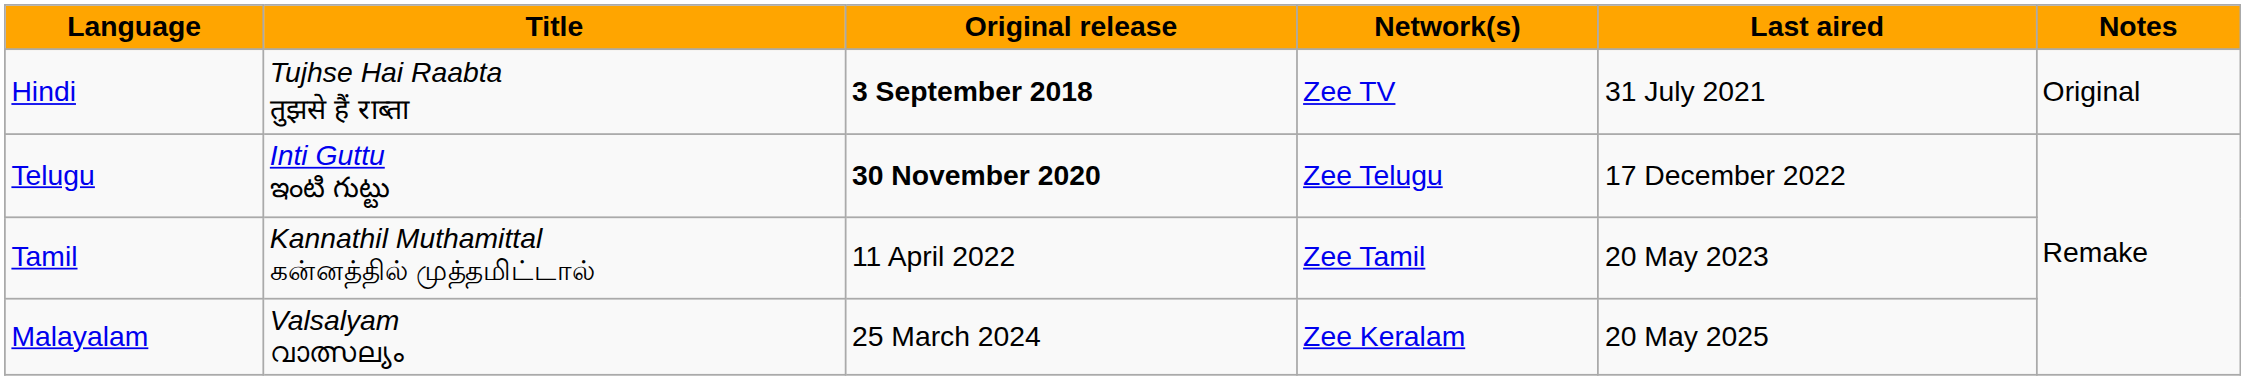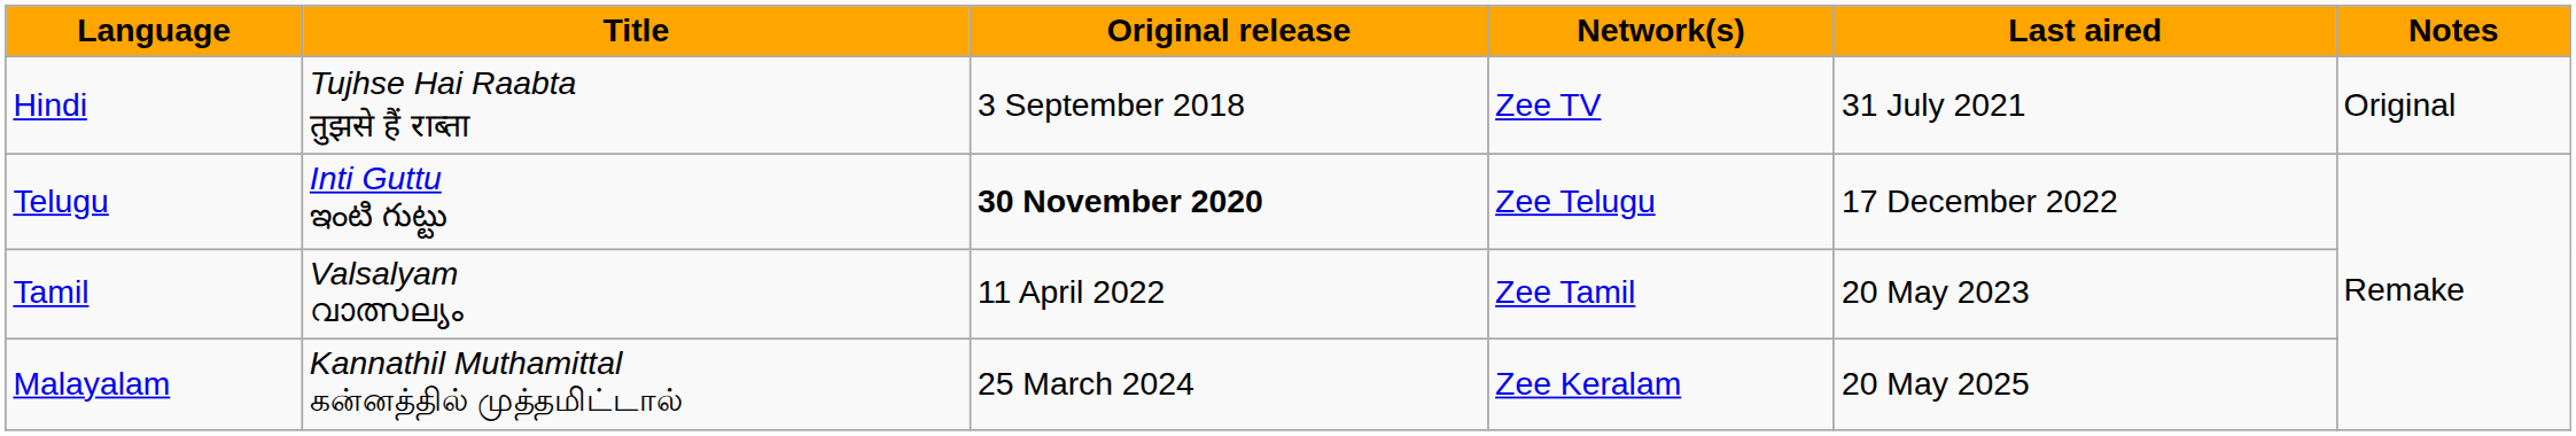Hindi | Original release: bold -> normal
Tamil | Title: Kannathil Muthamittal கன்னத்தில் முத்தமிட்டால் -> Valsalyam വാത്സല്യം
Malayalam | Title: Valsalyam വാത്സല്യം -> Kannathil Muthamittal கன்னத்தில் முத்தமிட்டால்
